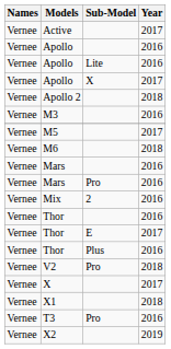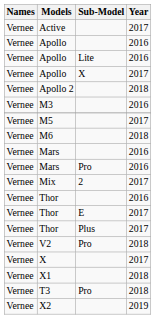Mix | Year: 2016 -> 2017
Thor / Plus | Year: 2016 -> 2017
T3 | Year: 2016 -> 2018
